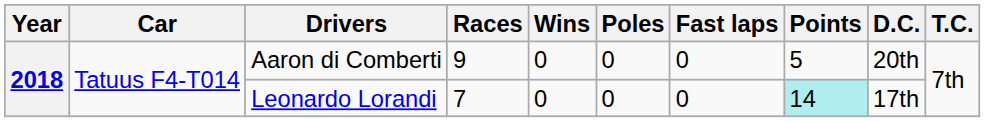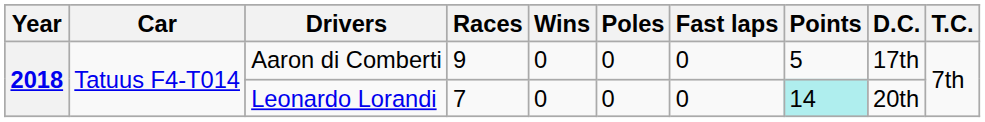Aaron di Comberti | D.C.: 20th -> 17th
Leonardo Lorandi | D.C.: 17th -> 20th
